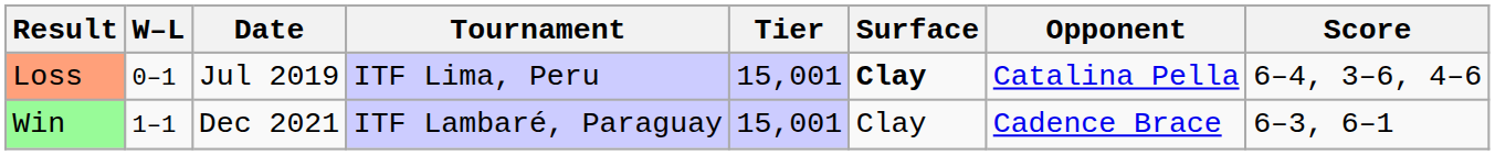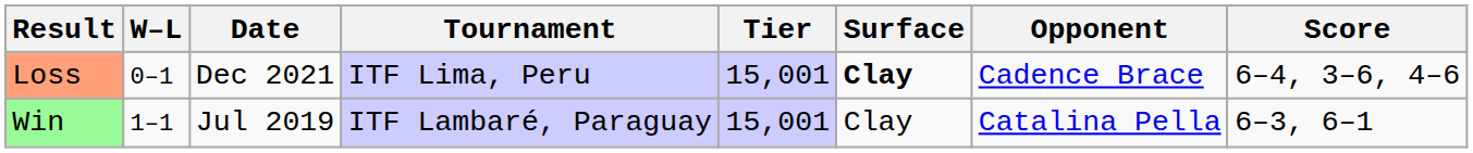Loss | Date: Jul 2019 -> Dec 2021
Loss | Opponent: Catalina Pella -> Cadence Brace
Win | Date: Dec 2021 -> Jul 2019
Win | Opponent: Cadence Brace -> Catalina Pella
